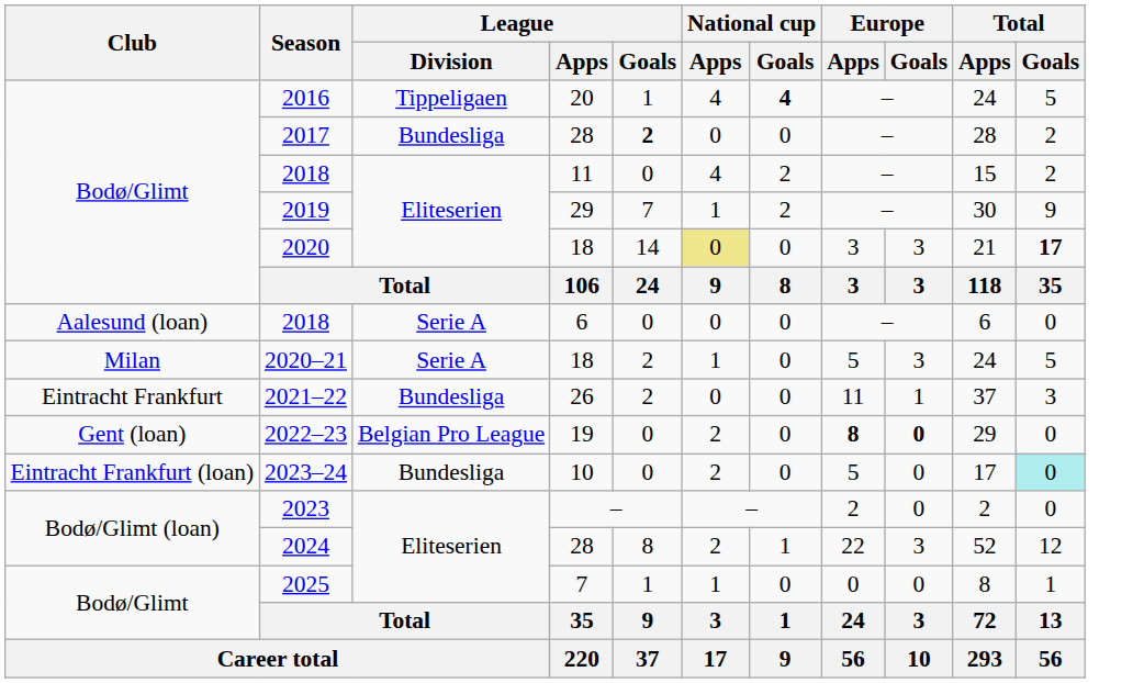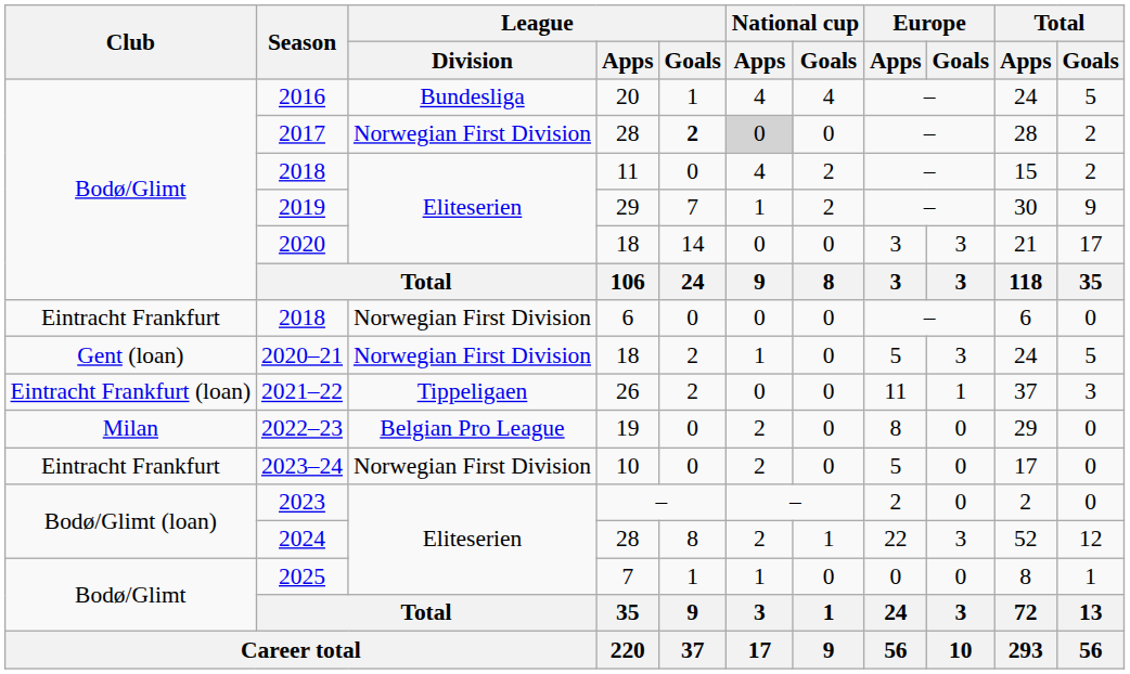2016 | League / Division: Tippeligaen -> Bundesliga
2016 | National cup / Goals: bold -> normal
2017 | League / Division: Bundesliga -> Norwegian First Division
2017 | National cup / Apps: no background -> lightgrey background
2020 | National cup / Apps: khaki background -> no background
2020 | Total / Goals: bold -> normal
2018 / 6 | Club: Aalesund (loan) -> Eintracht Frankfurt
2018 / 6 | League / Division: Serie A -> Norwegian First Division
2020–21 | Club: Milan -> Gent (loan)
2020–21 | League / Division: Serie A -> Norwegian First Division
2021–22 | Club: Eintracht Frankfurt -> Eintracht Frankfurt (loan)
2021–22 | League / Division: Bundesliga -> Tippeligaen
2022–23 | Club: Gent (loan) -> Milan
2022–23 | Europe / Apps: bold -> normal
2022–23 | Europe / Goals: bold -> normal
2023–24 | Club: Eintracht Frankfurt (loan) -> Eintracht Frankfurt
2023–24 | League / Division: Bundesliga -> Norwegian First Division
2023–24 | Total / Goals: paleturquoise background -> no background
